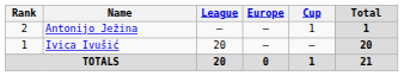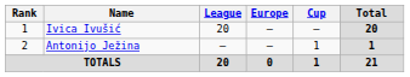rows swapped: Ivica Ivušić <-> Antonijo Ježina
